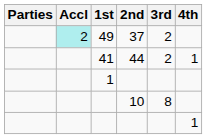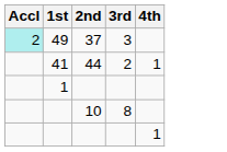- column: Parties
49 | 3rd: 2 -> 3
